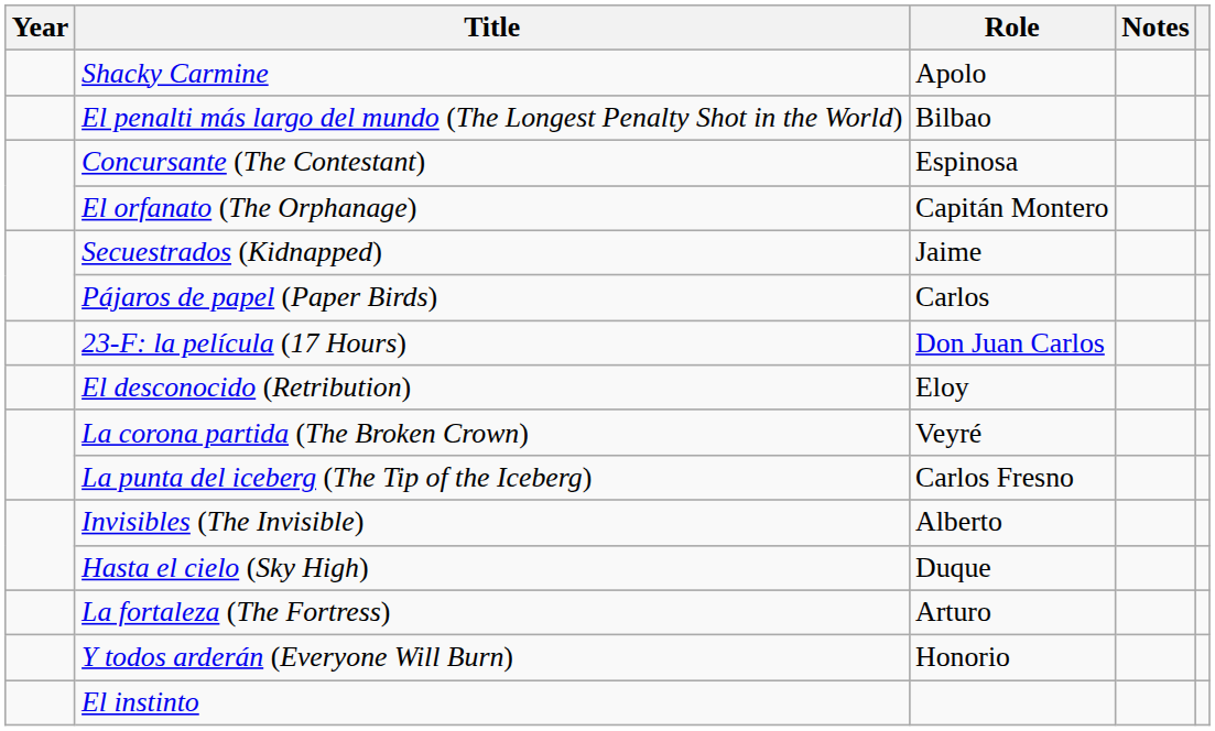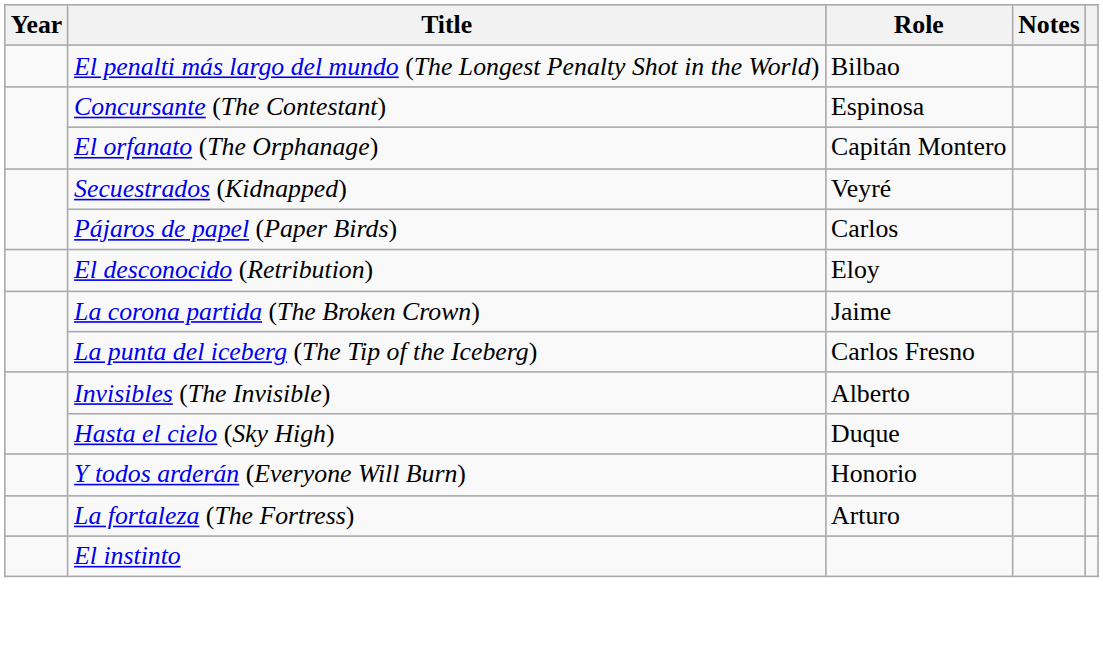- row: Shacky Carmine | Apolo
Secuestrados (Kidnapped) | Role: Jaime -> Veyré
- row: 23-F: la película (17 Hours) | Don Juan Carlos
La corona partida (The Broken Crown) | Role: Veyré -> Jaime
rows swapped: Y todos arderán (Everyone Will Burn) <-> La fortaleza (The Fortress)
